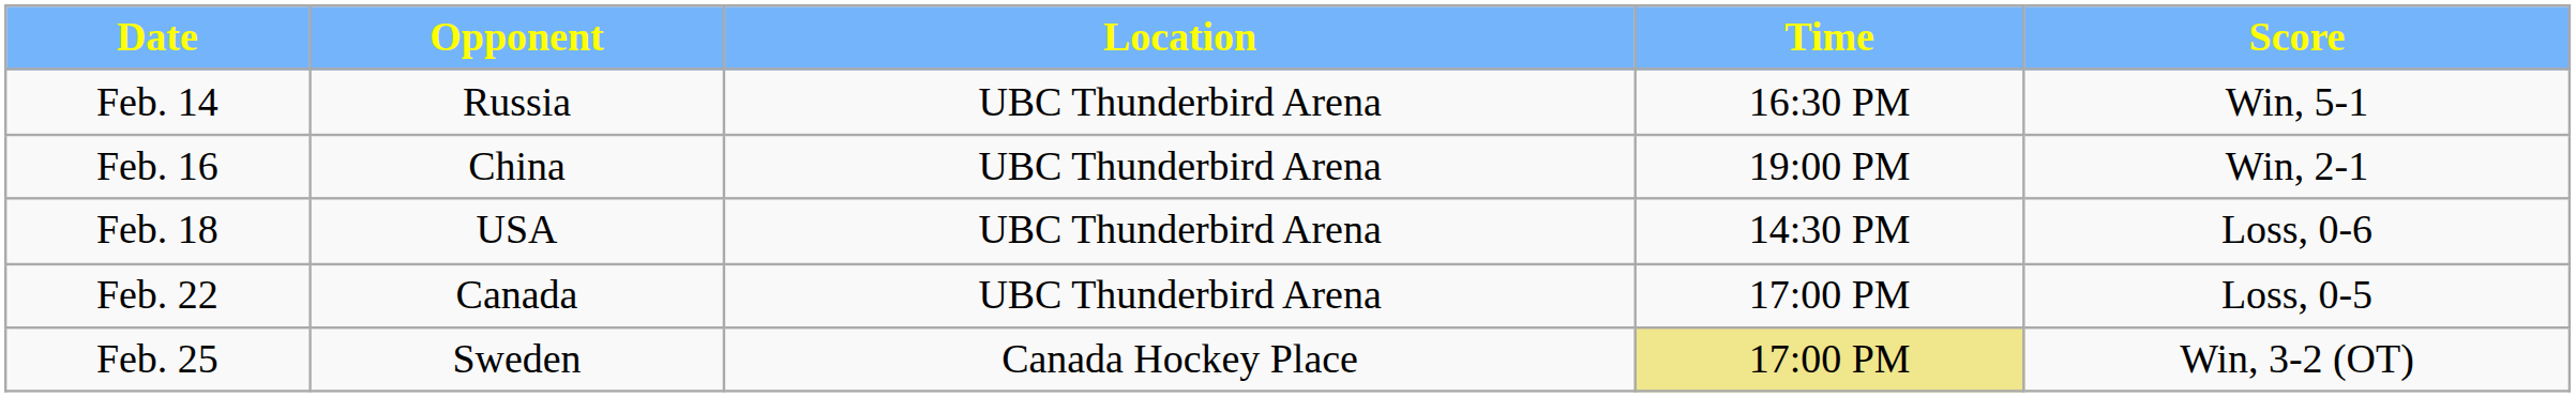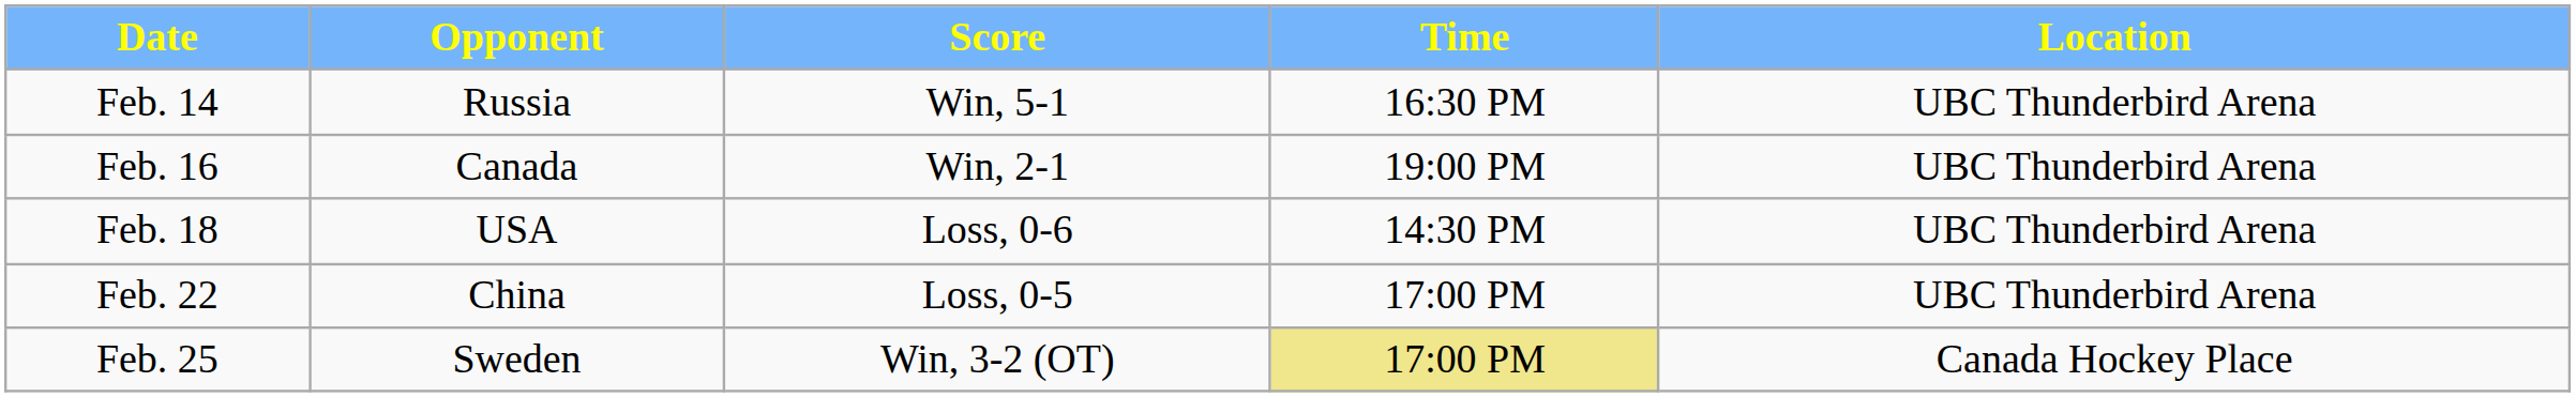columns swapped: Location <-> Score
Feb. 16 | Opponent: China -> Canada
Feb. 22 | Opponent: Canada -> China
